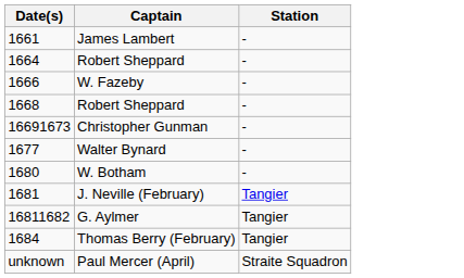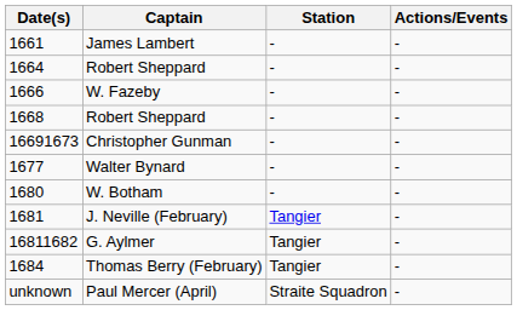+ column: Actions/Events | - | - | - | - | - | - | - | - | - | - | -
